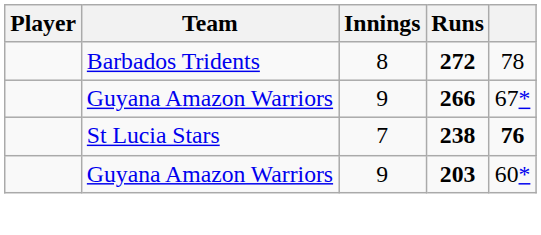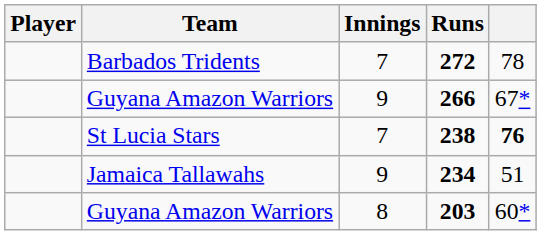272 | Innings: 8 -> 7
+ row: Jamaica Tallawahs | 9 | 234 | 51
203 | Innings: 9 -> 8
